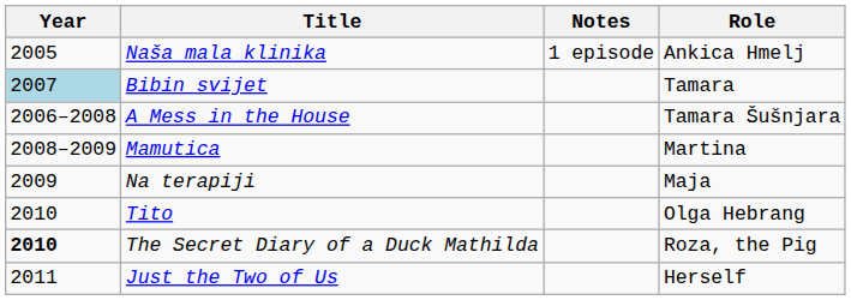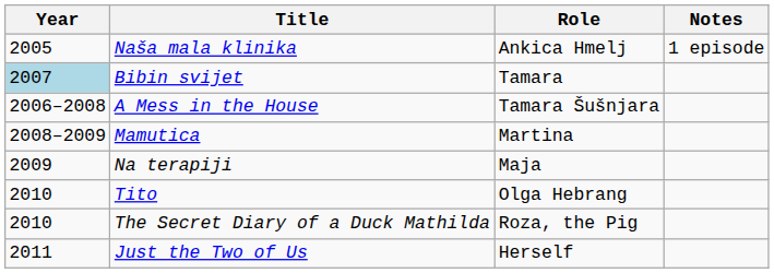columns swapped: Role <-> Notes
The Secret Diary of a Duck Mathilda | Year: bold -> normal
